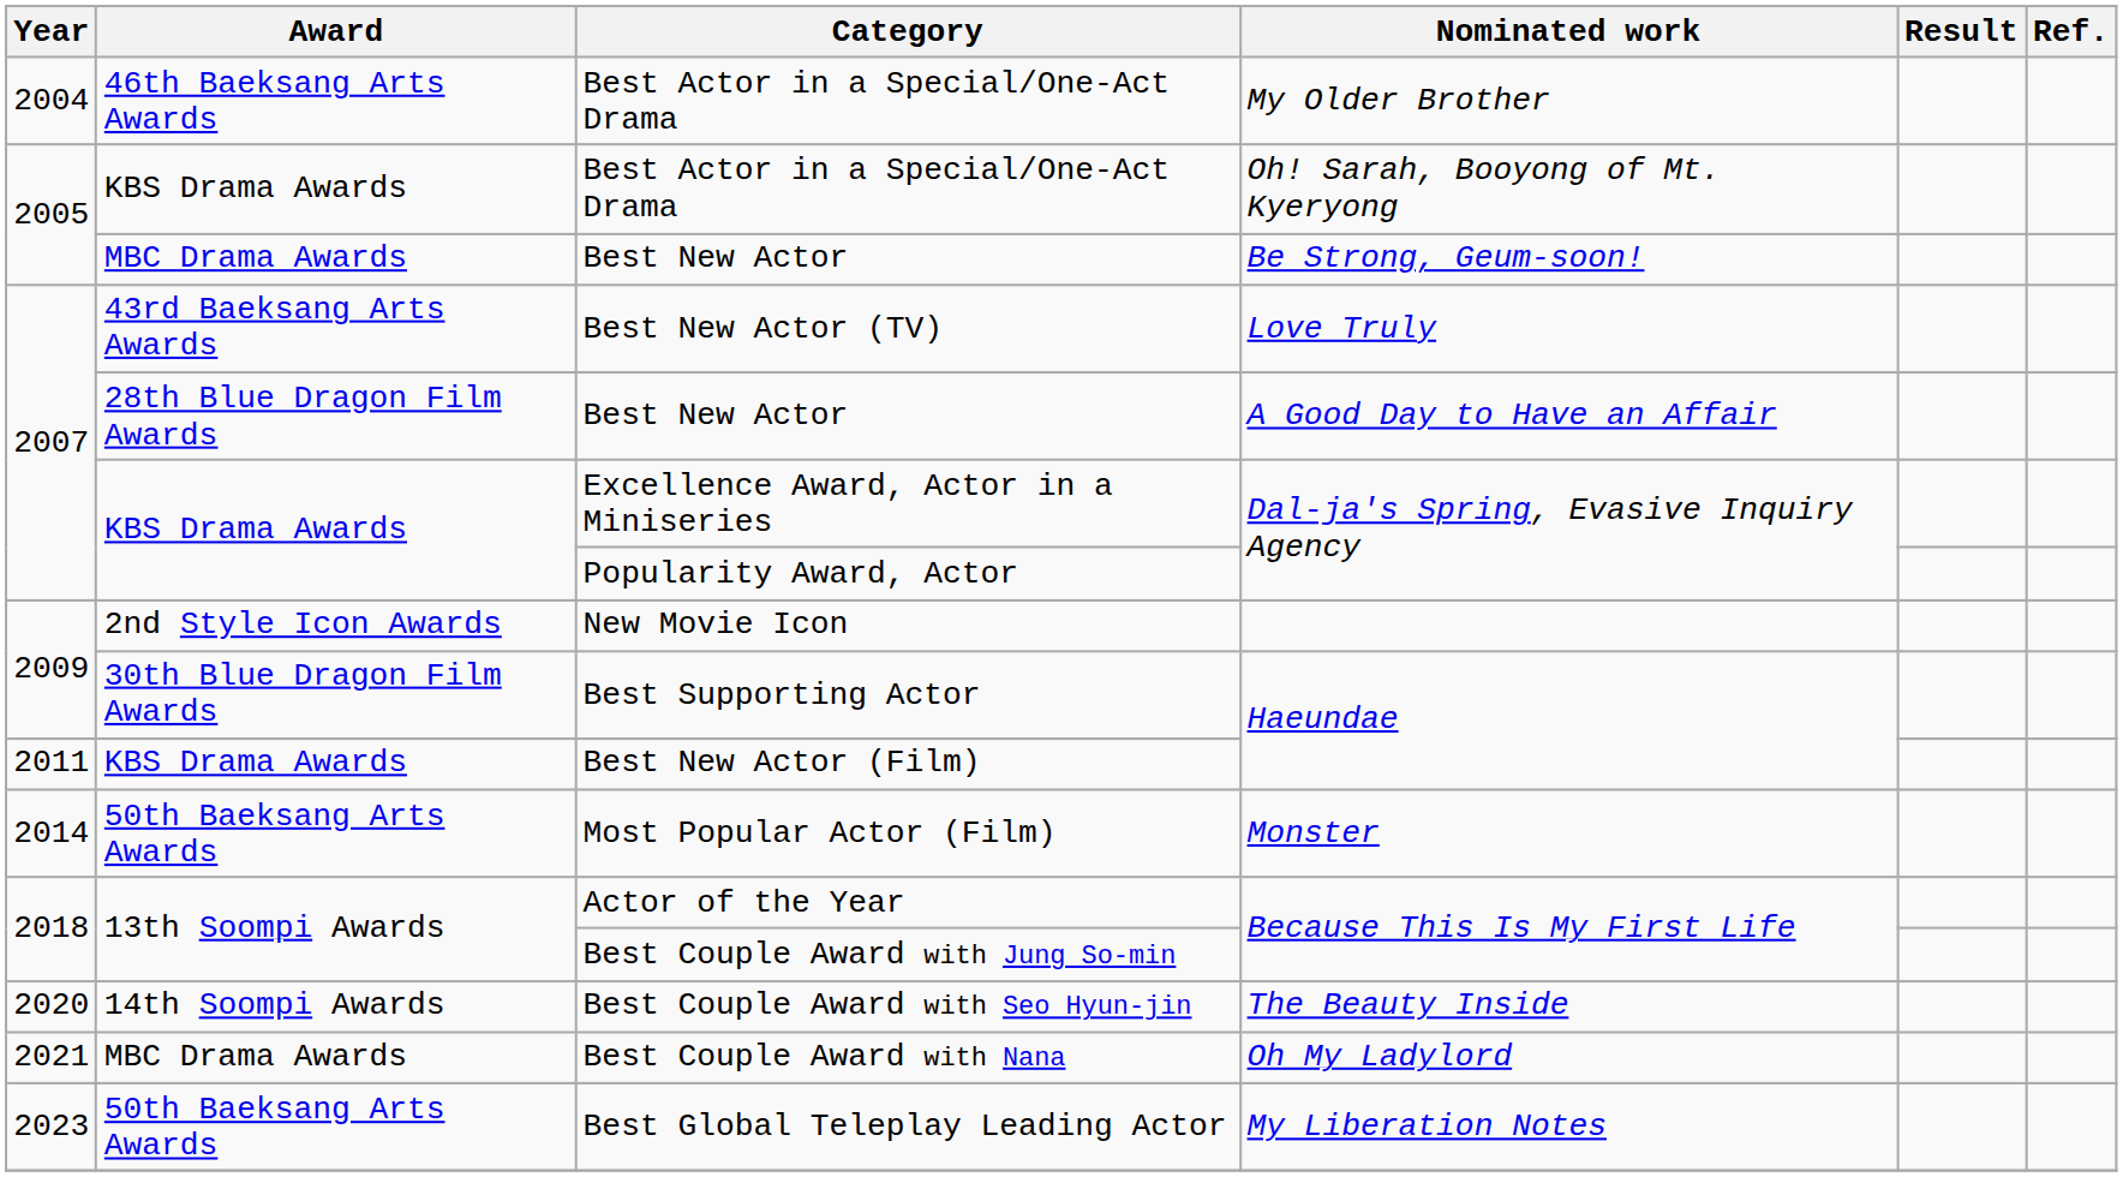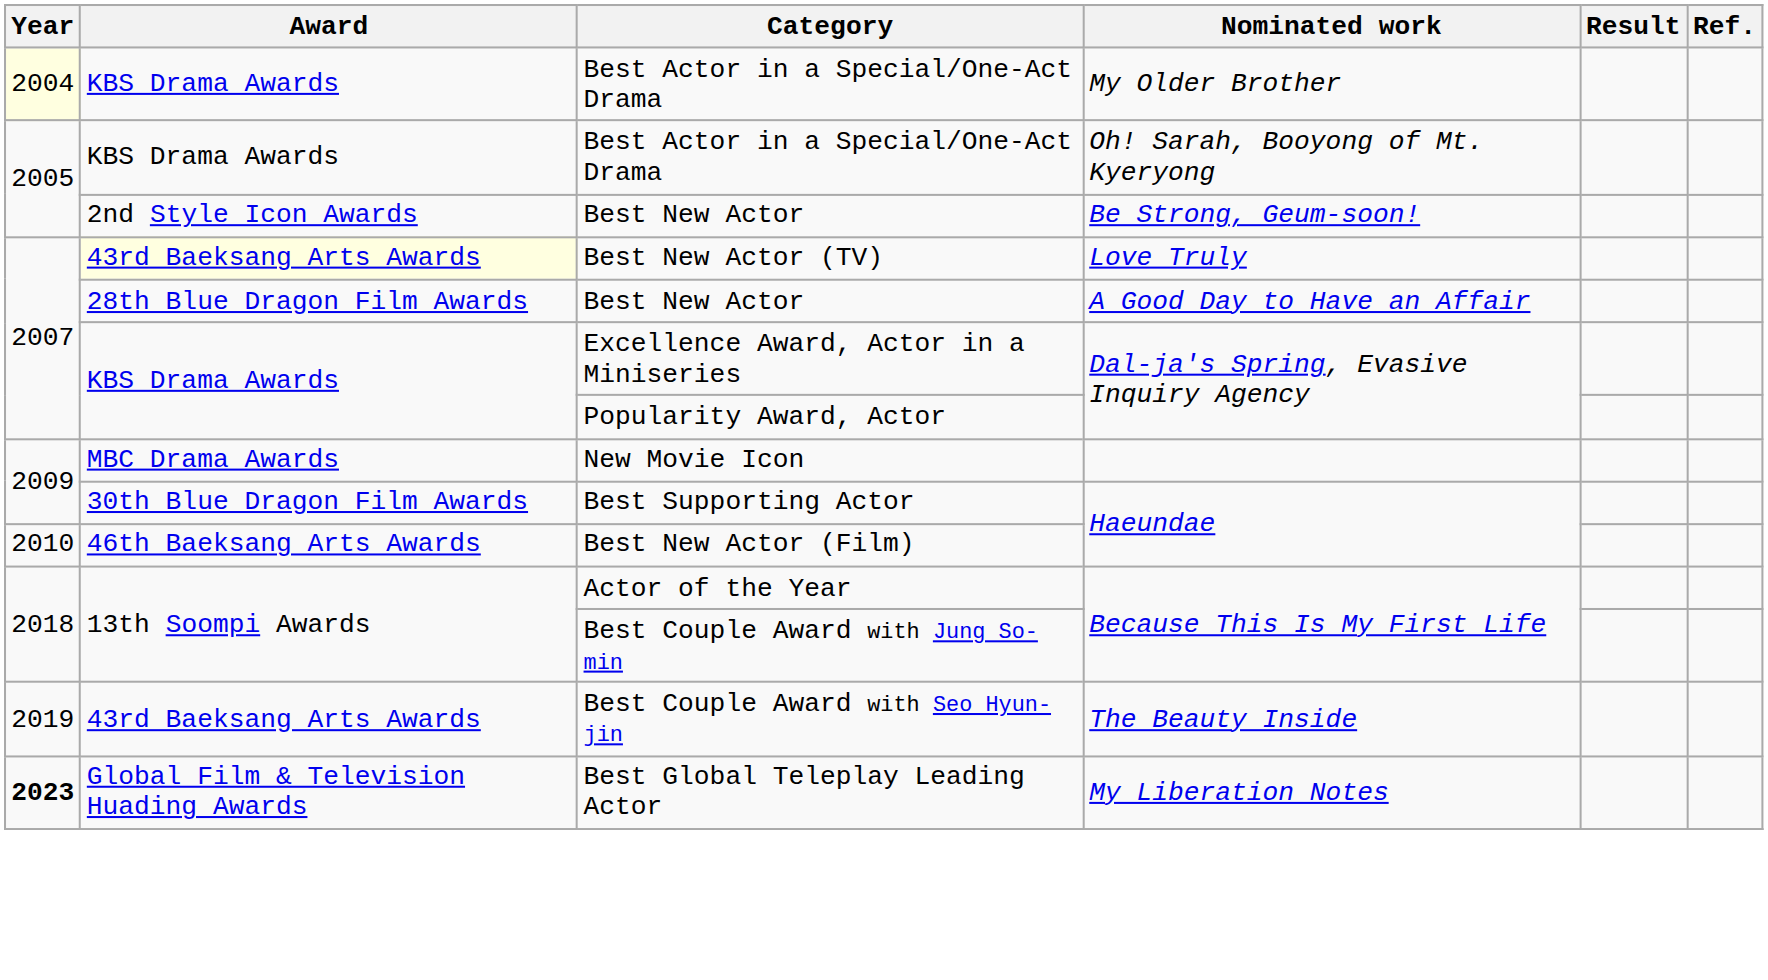Best Actor in a Special/One-Act Drama / My Older Brother | Year: no background -> lightyellow background
Best Actor in a Special/One-Act Drama / My Older Brother | Award: 46th Baeksang Arts Awards -> KBS Drama Awards
Best New Actor / Be Strong, Geum-soon! | Award: MBC Drama Awards -> 2nd Style Icon Awards
Best New Actor (TV) | Award: no background -> lightyellow background
New Movie Icon | Award: 2nd Style Icon Awards -> MBC Drama Awards
Best New Actor (Film) | Year: 2011 -> 2010
Best New Actor (Film) | Award: KBS Drama Awards -> 46th Baeksang Arts Awards
- row: 2014 | 50th Baeksang Arts Awards | Most Popular Actor (Film) | Monster
Best Couple Award with Seo Hyun-jin | Year: 2020 -> 2019
Best Couple Award with Seo Hyun-jin | Award: 14th Soompi Awards -> 43rd Baeksang Arts Awards
- row: 2021 | MBC Drama Awards | Best Couple Award with Nana | Oh My Ladylord
Best Global Teleplay Leading Actor | Year: normal -> bold
Best Global Teleplay Leading Actor | Award: 50th Baeksang Arts Awards -> Global Film & Television Huading Awards
